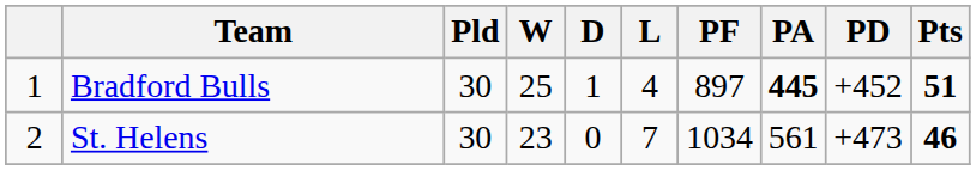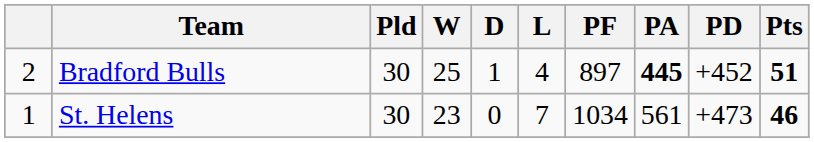Bradford Bulls | column 1: 1 -> 2
St. Helens | column 1: 2 -> 1
